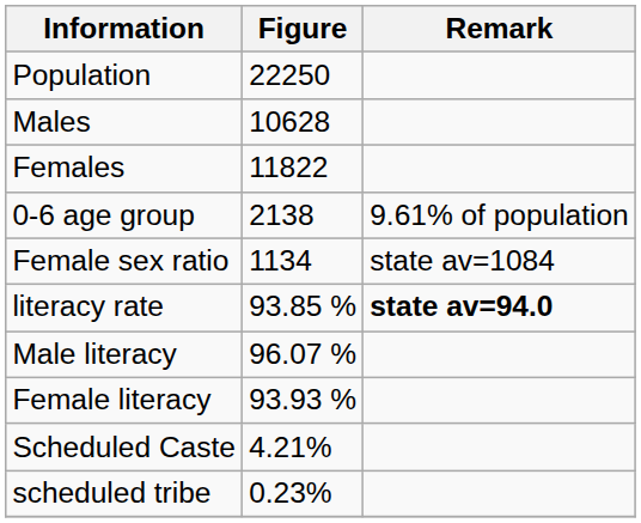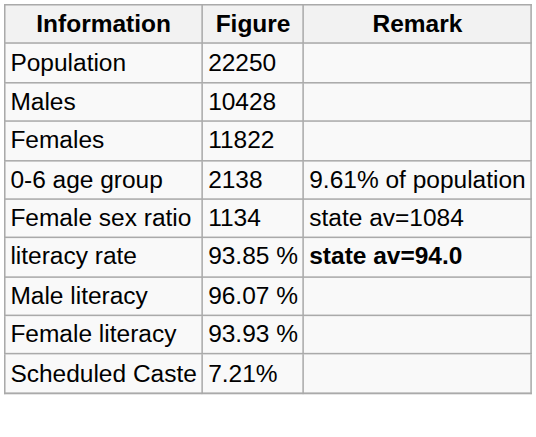Males | Figure: 10628 -> 10428
Scheduled Caste | Figure: 4.21% -> 7.21%
- row: scheduled tribe | 0.23%
